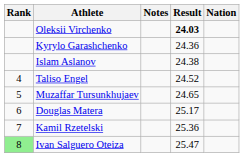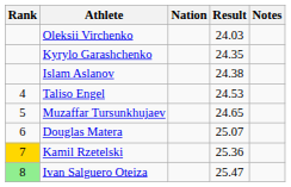columns swapped: Nation <-> Notes
Oleksii Virchenko | Result: bold -> normal
Kyrylo Garashchenko | Result: 24.36 -> 24.35
Taliso Engel | Result: 24.52 -> 24.53
Douglas Matera | Result: 25.17 -> 25.07
Kamil Rzetelski | Rank: no background -> gold background
